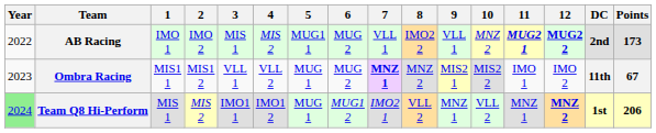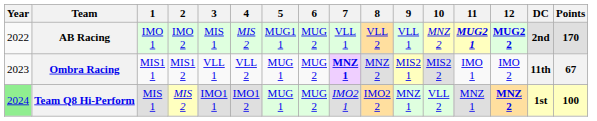AB Racing | 8: IMO2 2 -> VLL 2
AB Racing | Points: 173 -> 170
Team Q8 Hi-Perform | 6: MUG1 2 -> MUG 2
Team Q8 Hi-Perform | 8: VLL 2 -> IMO2 2
Team Q8 Hi-Perform | Points: 206 -> 100
